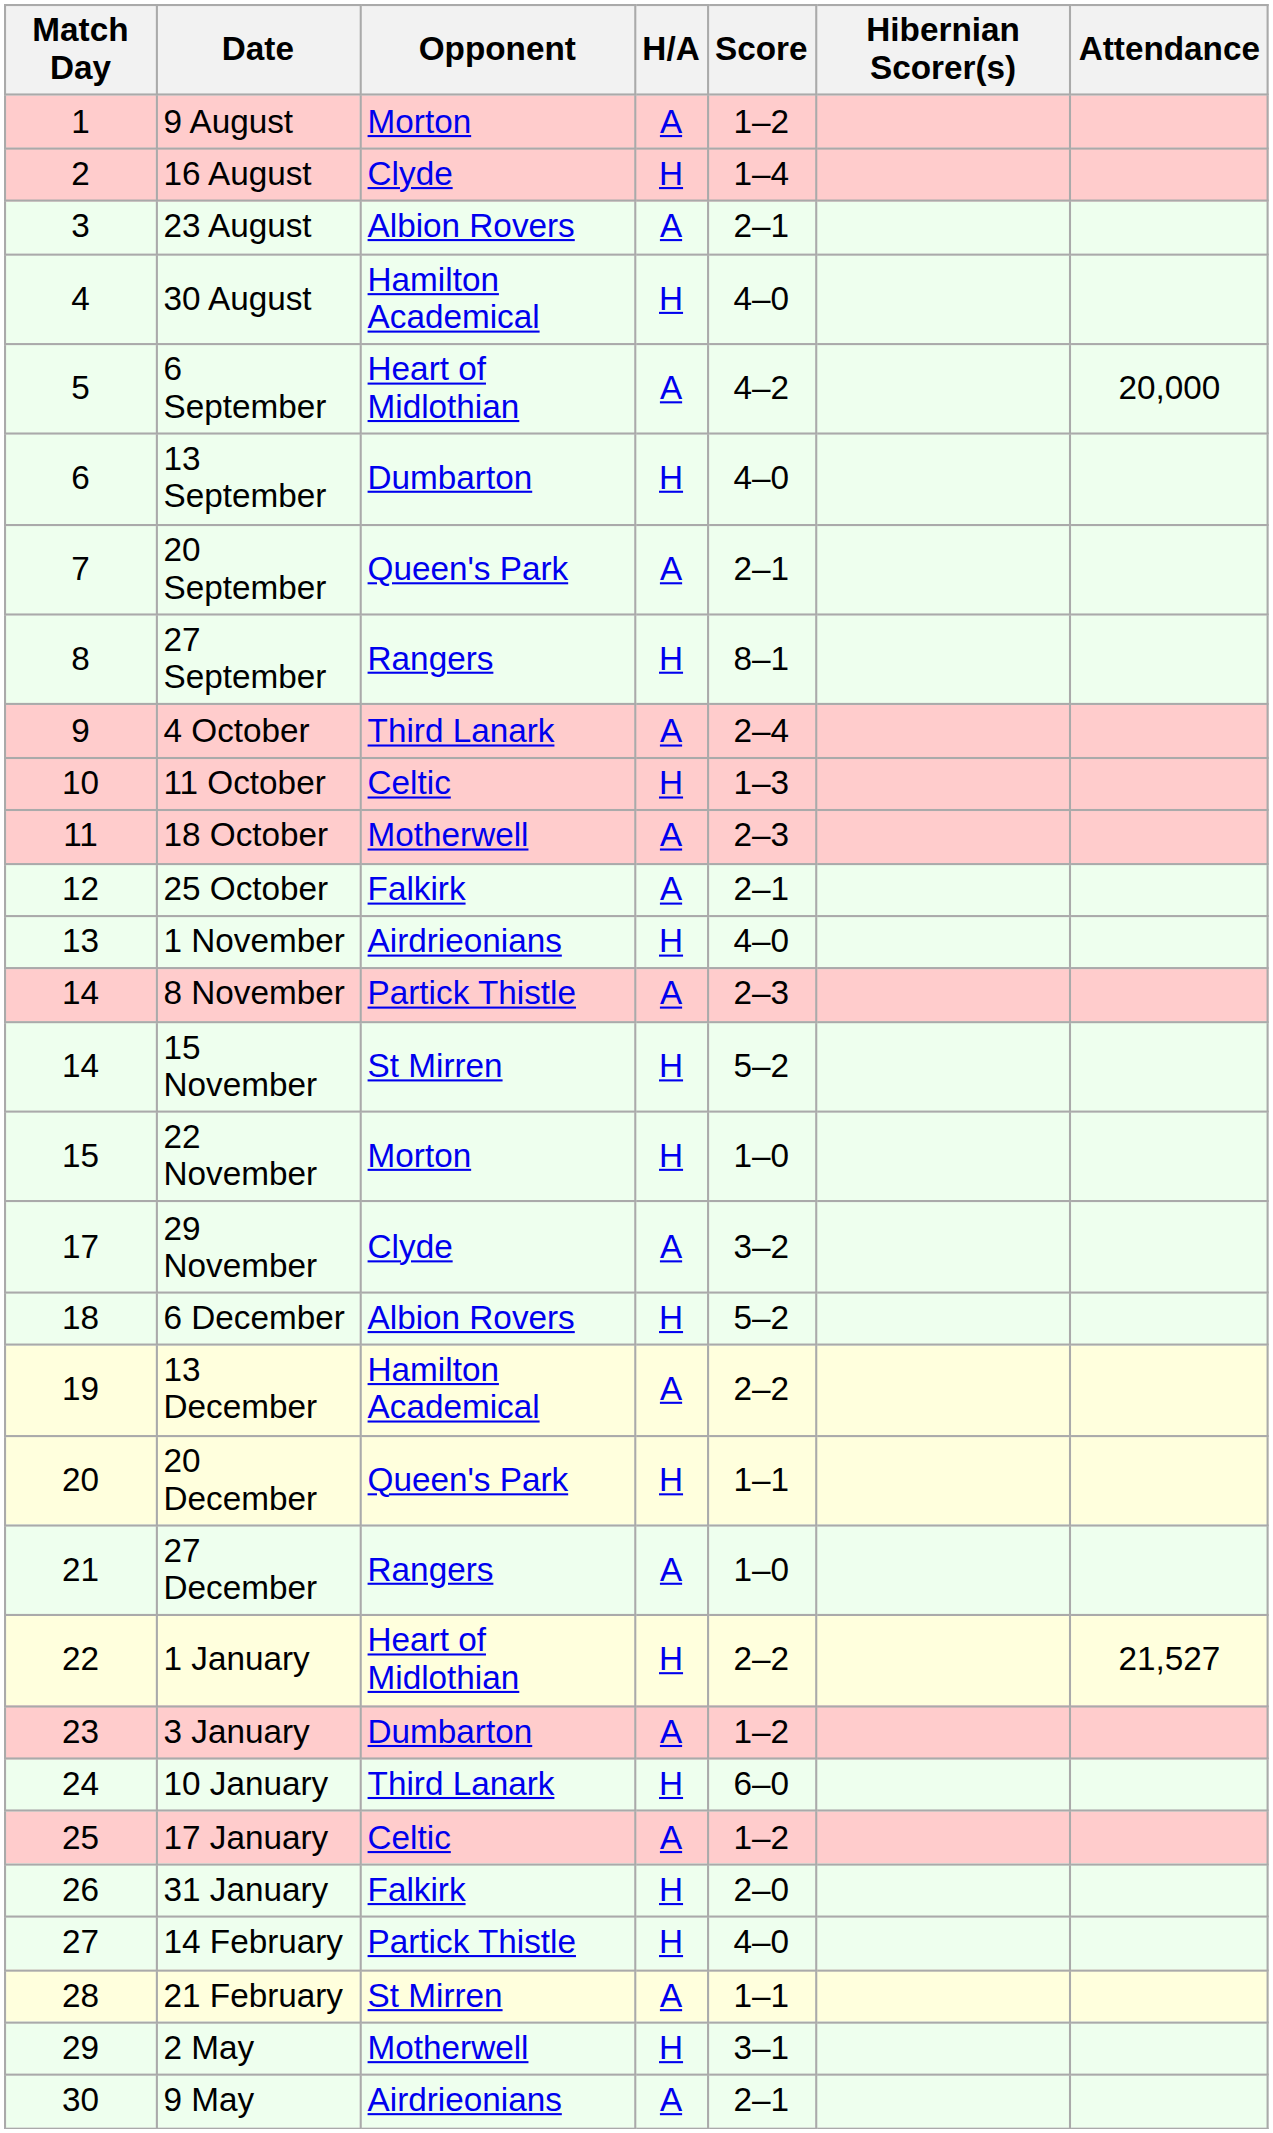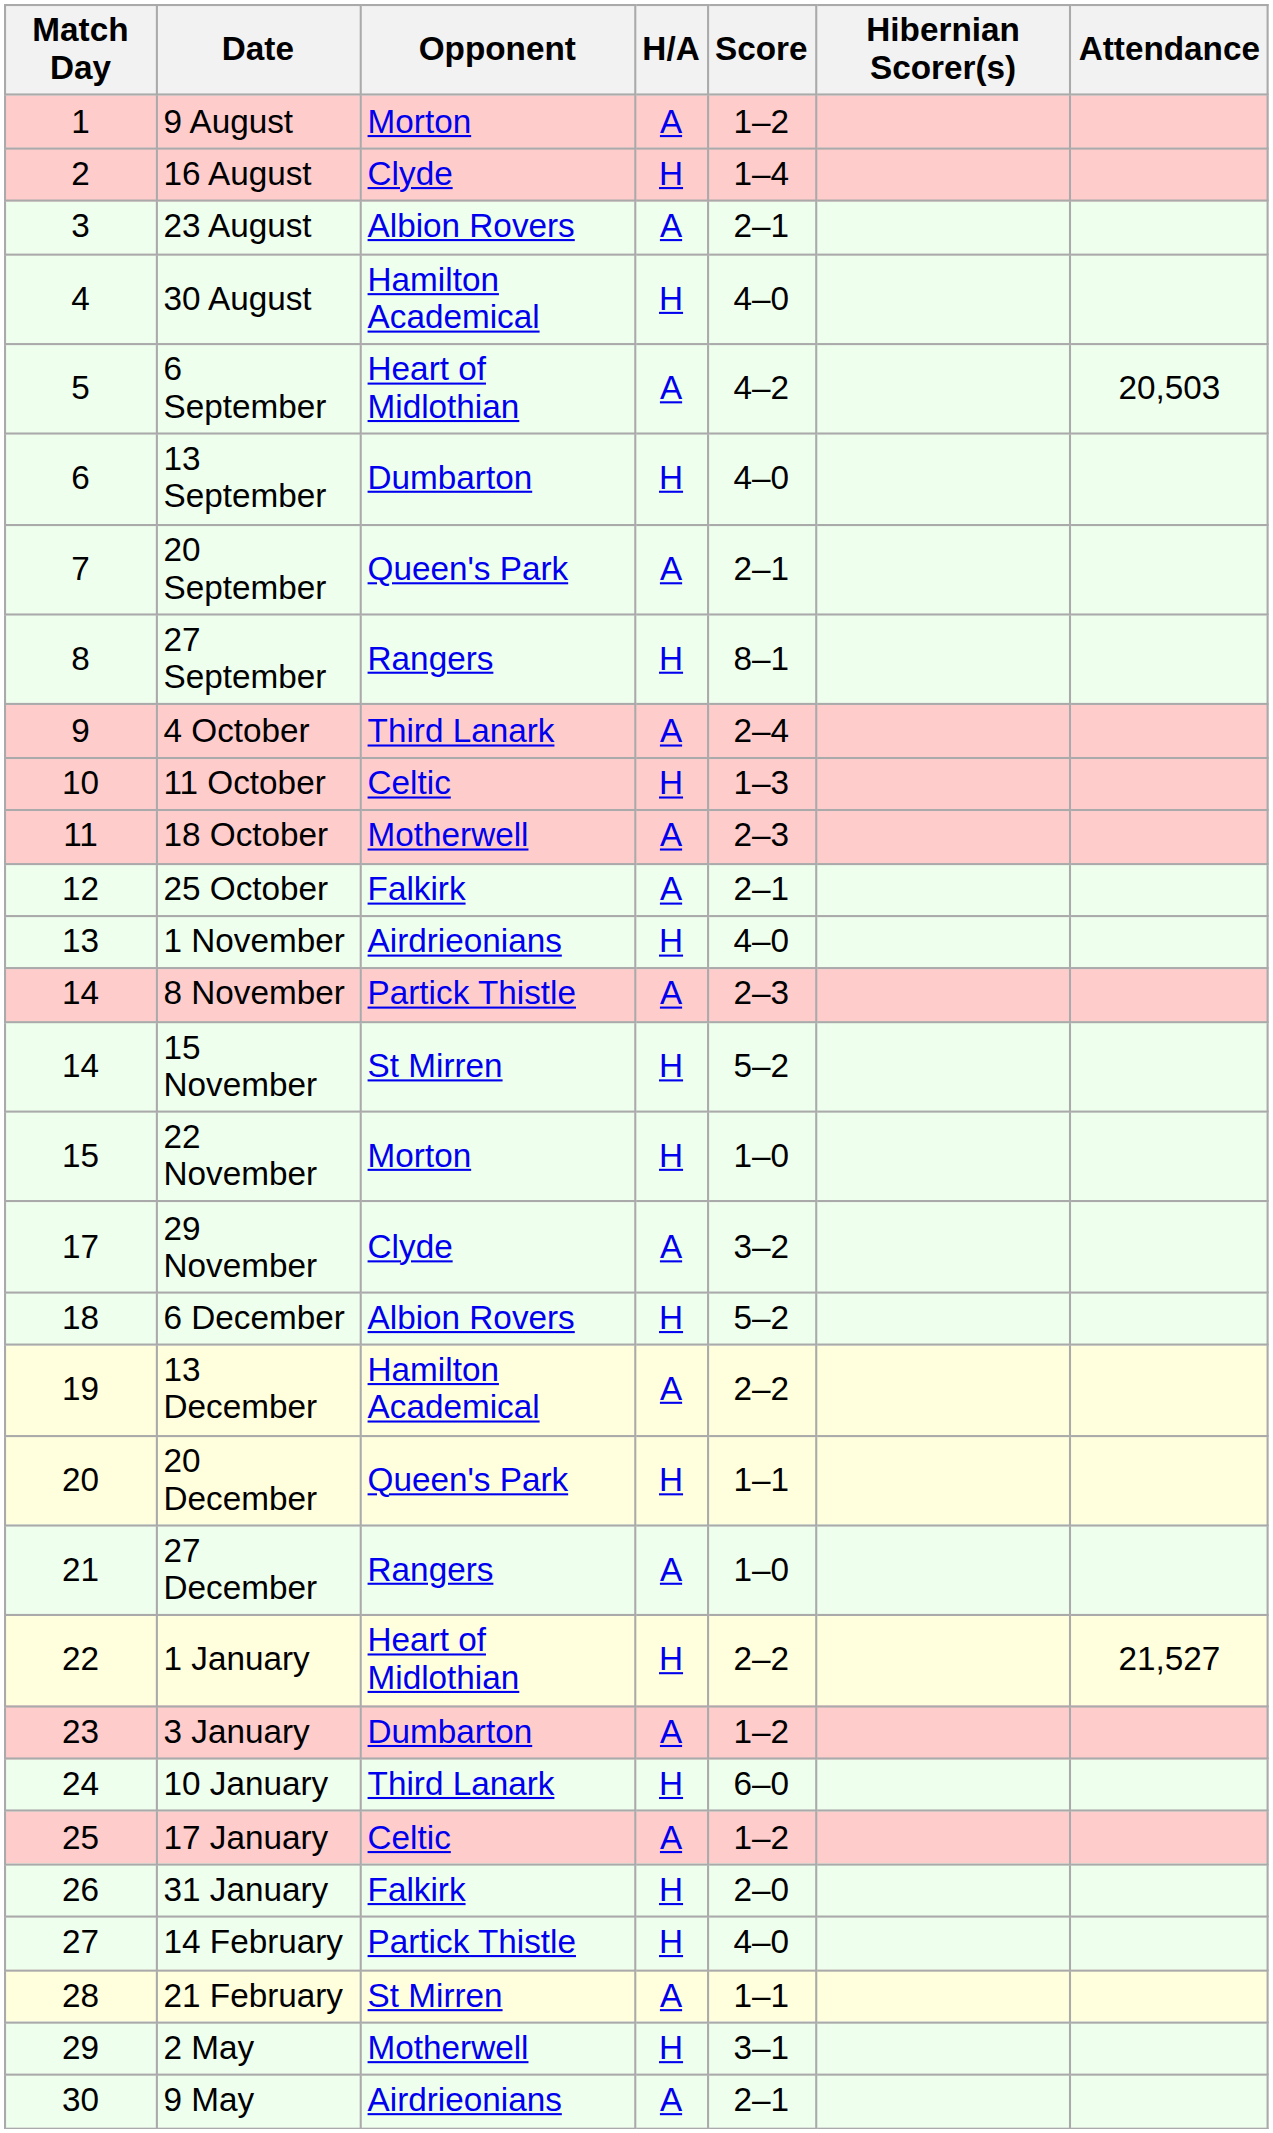6 September | Attendance: 20,000 -> 20,503
